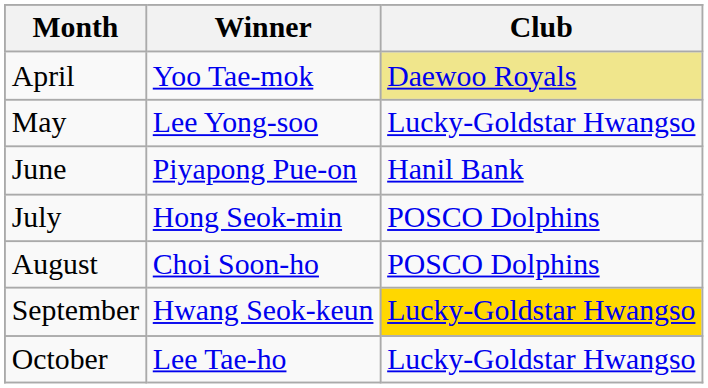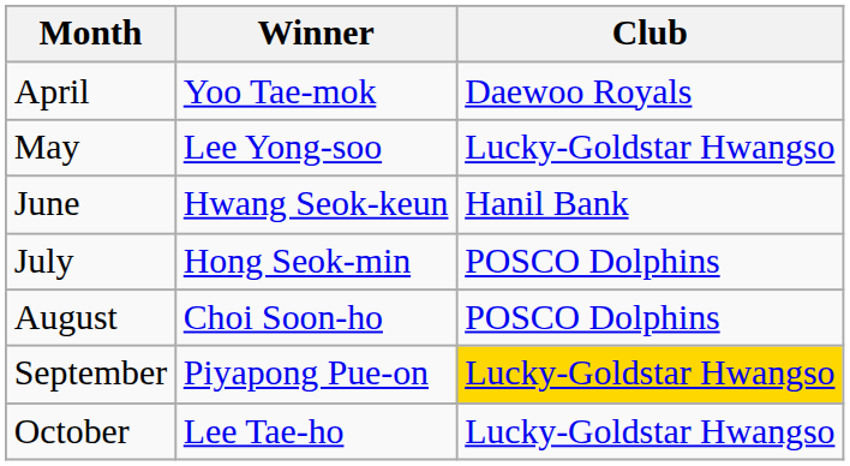April | Club: khaki background -> no background
June | Winner: Piyapong Pue-on -> Hwang Seok-keun
September | Winner: Hwang Seok-keun -> Piyapong Pue-on
